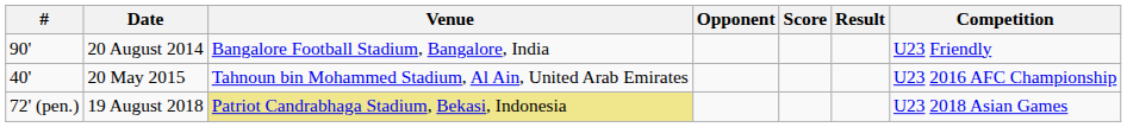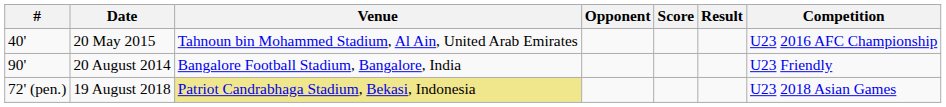rows swapped: 20 August 2014 <-> 20 May 2015
